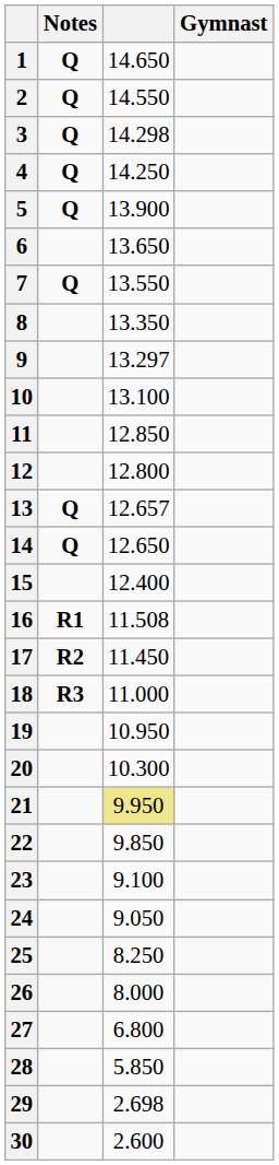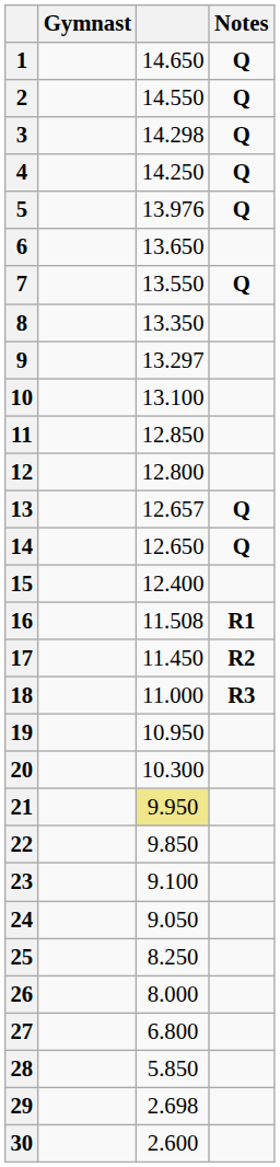columns swapped: Gymnast <-> Notes
5 | column 3: 13.900 -> 13.976
